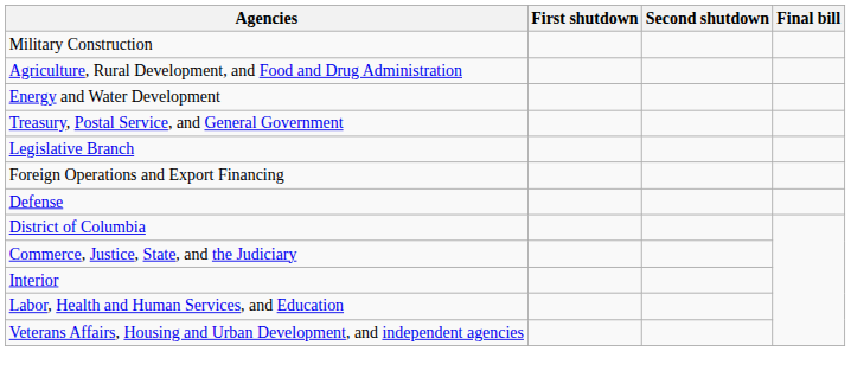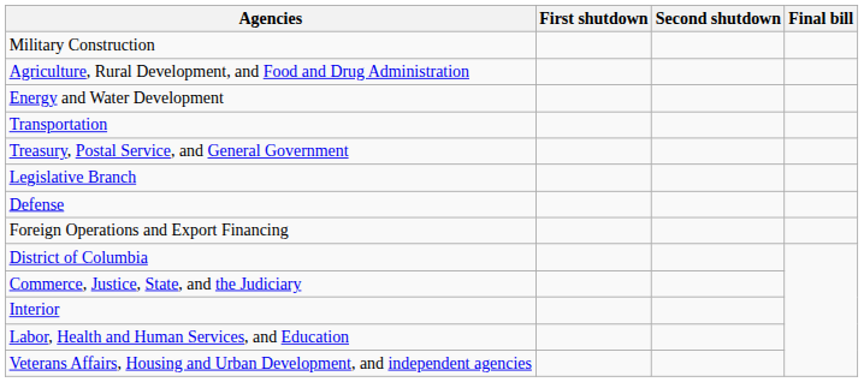+ row: Transportation
rows swapped: Defense <-> Foreign Operations and Export Financing
